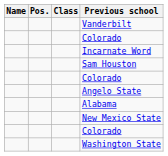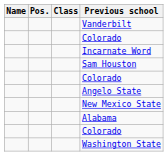rows swapped: New Mexico State <-> Alabama
